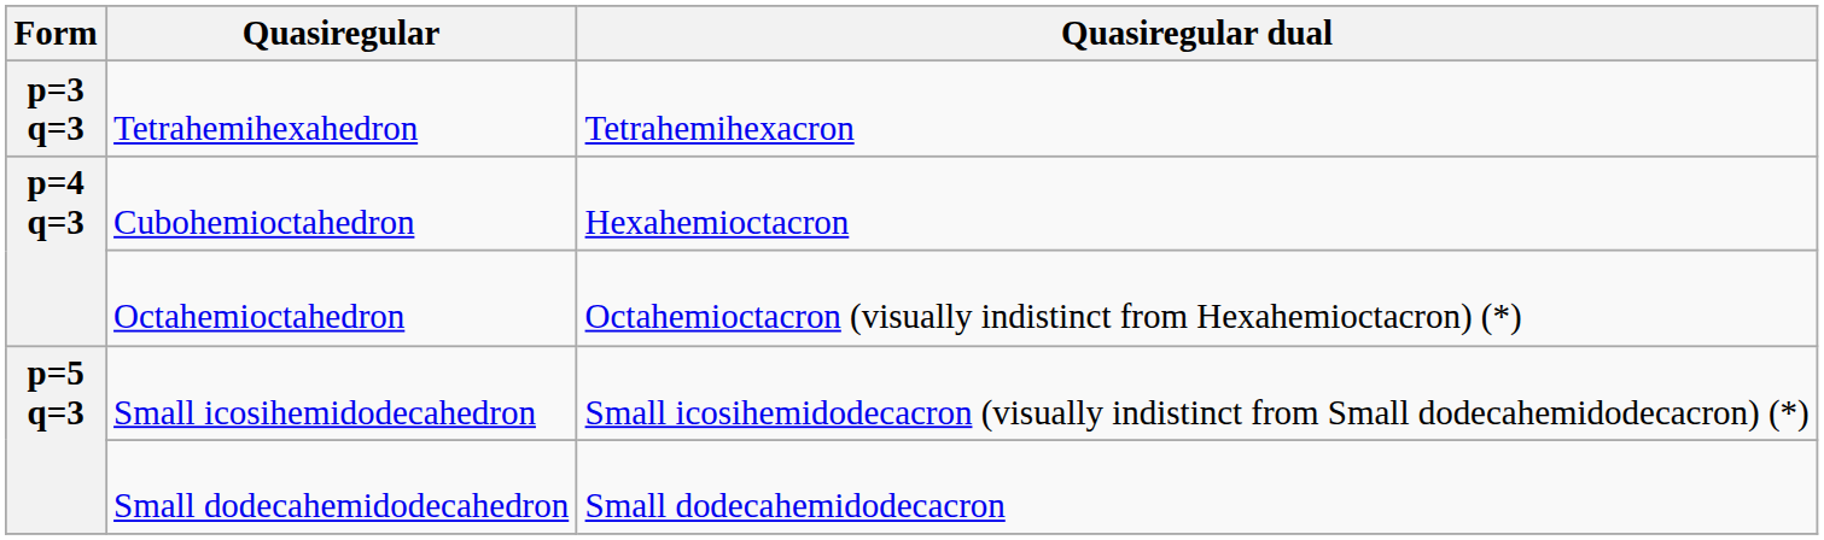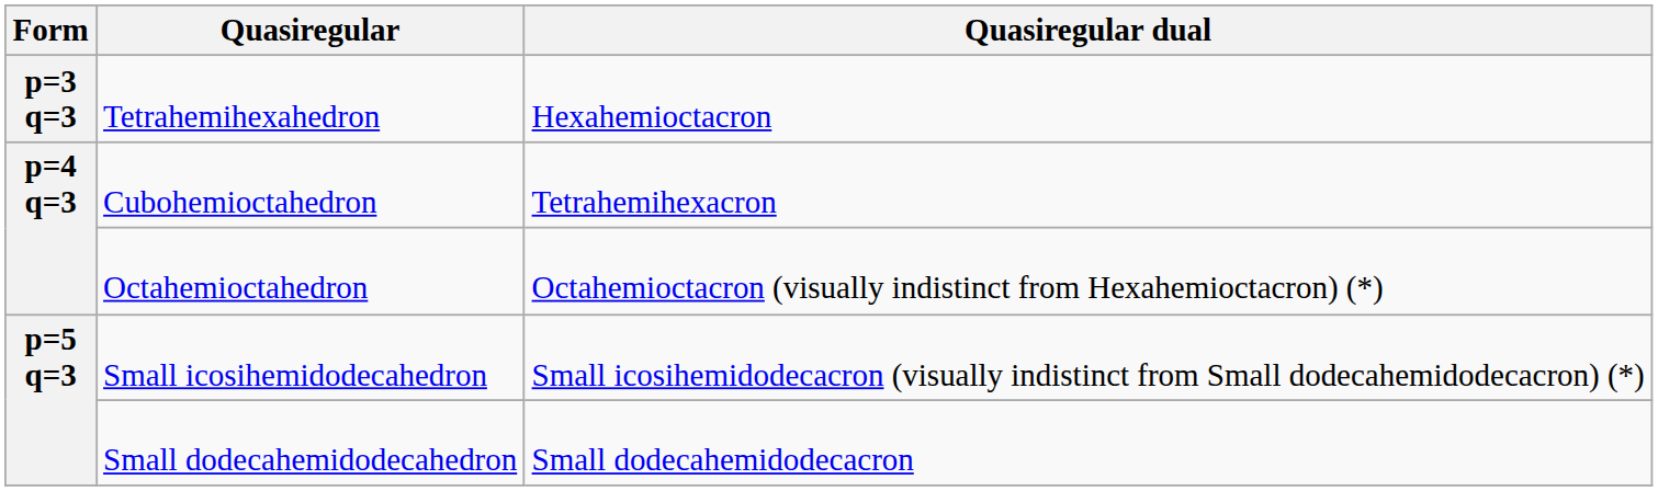Tetrahemihexahedron | Quasiregular dual: Tetrahemihexacron -> Hexahemioctacron
Cubohemioctahedron | Quasiregular dual: Hexahemioctacron -> Tetrahemihexacron
